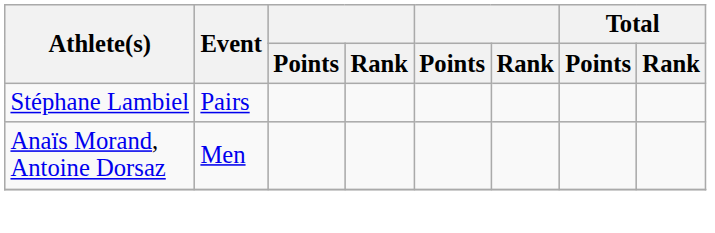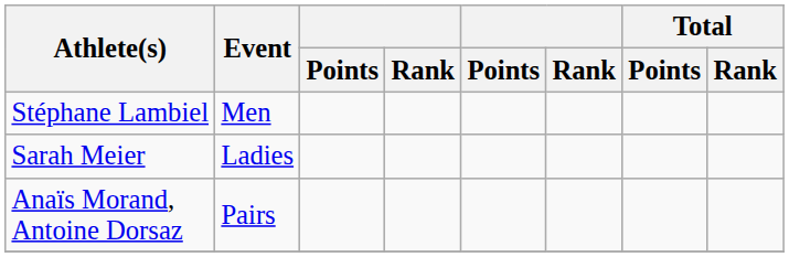Stéphane Lambiel | Event: Pairs -> Men
+ row: Sarah Meier | Ladies
Anaïs Morand, Antoine Dorsaz | Event: Men -> Pairs
